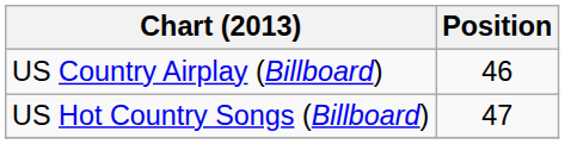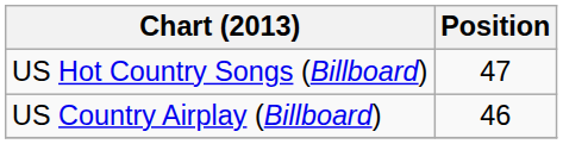rows swapped: US Country Airplay (Billboard) <-> US Hot Country Songs (Billboard)
